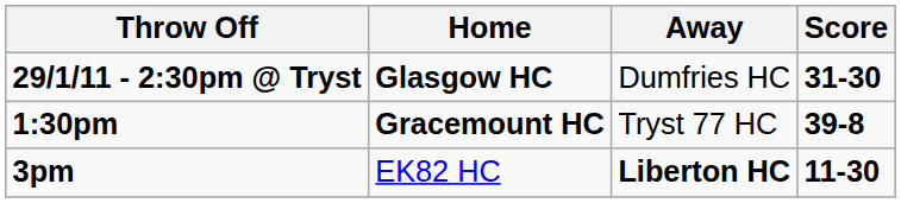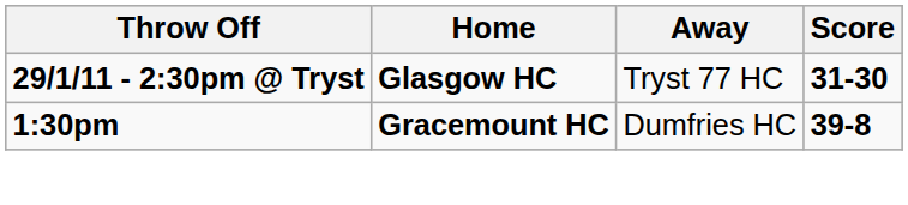29/1/11 - 2:30pm @ Tryst | Away: Dumfries HC -> Tryst 77 HC
1:30pm | Away: Tryst 77 HC -> Dumfries HC
- row: 3pm | EK82 HC | Liberton HC | 11-30
